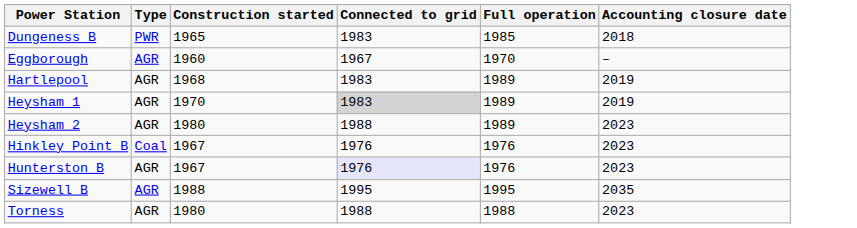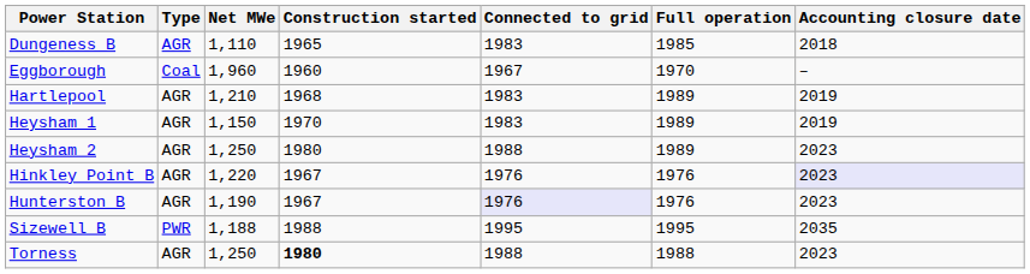+ column: Net MWe | 1,110 | 1,960 | 1,210 | 1,150 | 1,250 | 1,220 | 1,190 | 1,188 | 1,250
Dungeness B | Type: PWR -> AGR
Eggborough | Type: AGR -> Coal
Heysham 1 | Connected to grid: lightgrey background -> no background
Hinkley Point B | Type: Coal -> AGR
Hinkley Point B | Accounting closure date: no background -> lavender background
Sizewell B | Type: AGR -> PWR
Torness | Construction started: normal -> bold
